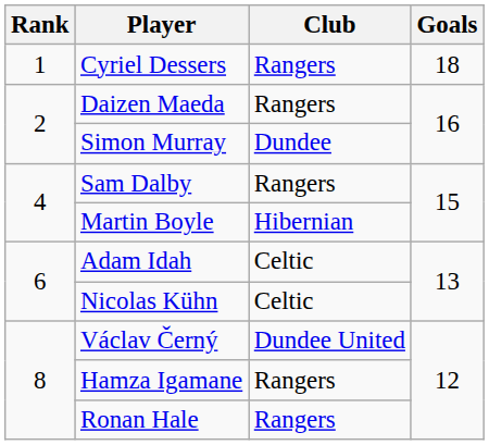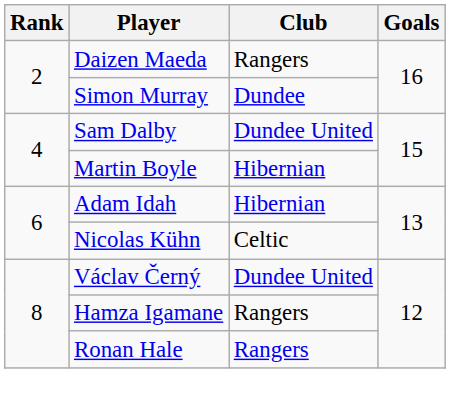- row: 1 | Cyriel Dessers | Rangers | 18
Sam Dalby | Club: Rangers -> Dundee United
Adam Idah | Club: Celtic -> Hibernian
